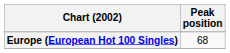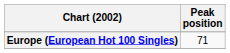Europe (European Hot 100 Singles) | Peak position: 68 -> 71
